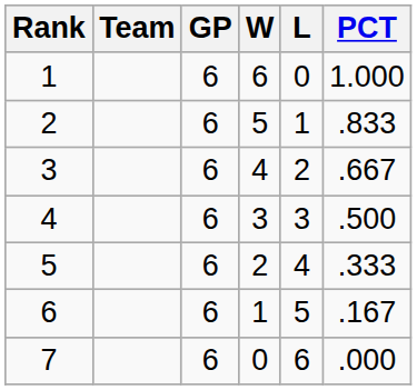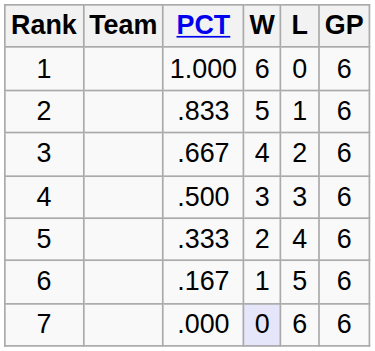columns swapped: GP <-> PCT
7 | W: no background -> lavender background
